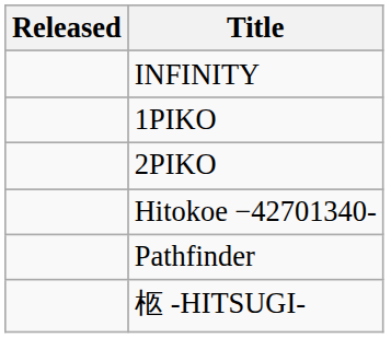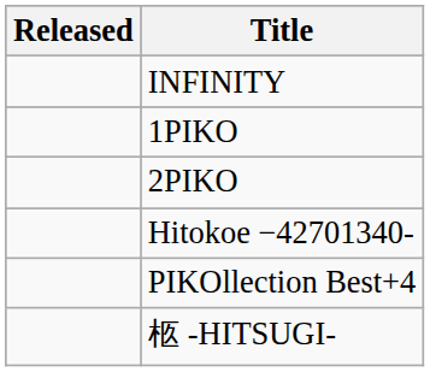+ row: PIKOllection Best+4
- row: Pathfinder
